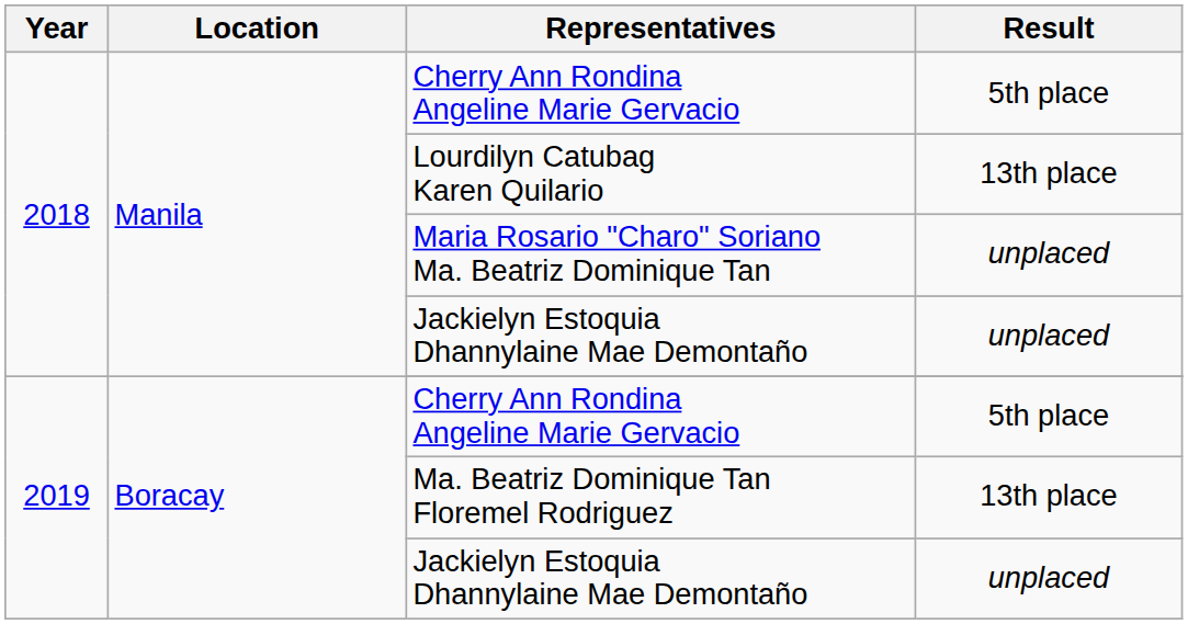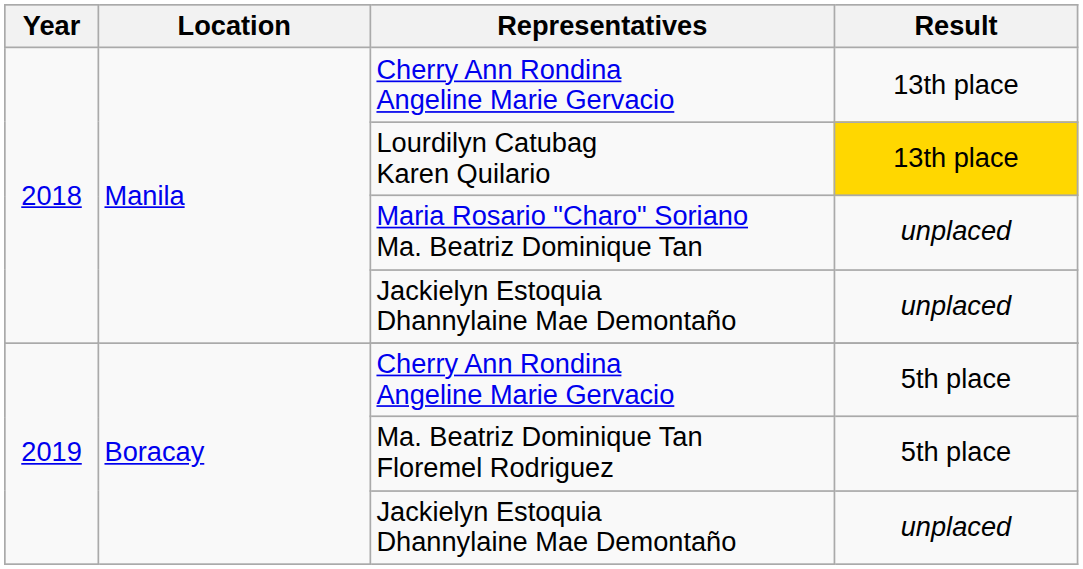2018 / Cherry Ann Rondina Angeline Marie Gervacio | Result: 5th place -> 13th place
Lourdilyn Catubag Karen Quilario | Result: no background -> gold background
Ma. Beatriz Dominique Tan Floremel Rodriguez | Result: 13th place -> 5th place
